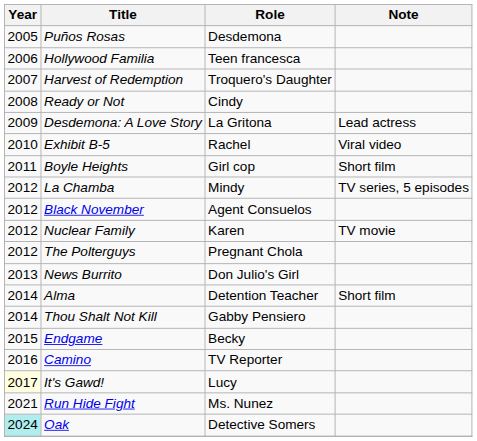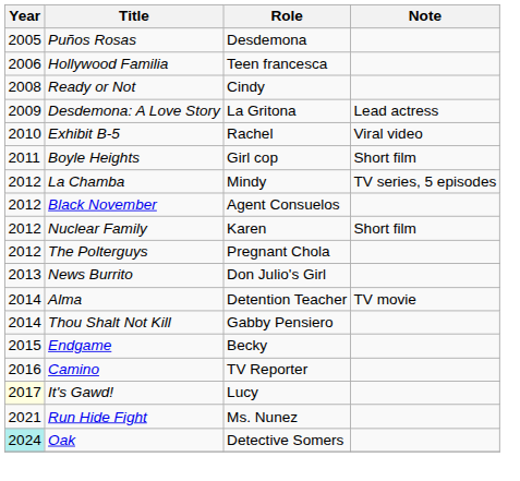- row: 2007 | Harvest of Redemption | Troquero's Daughter
Nuclear Family | Note: TV movie -> Short film
Alma | Note: Short film -> TV movie
